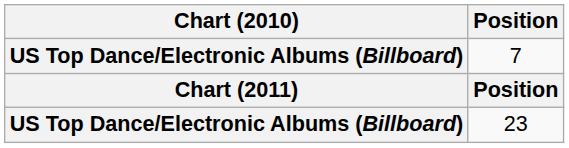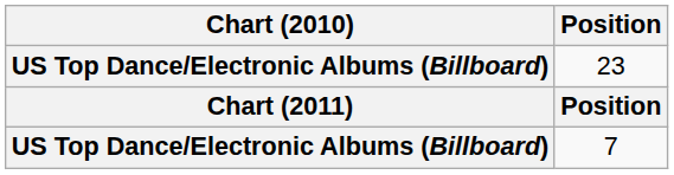rows swapped: 7 <-> 23
